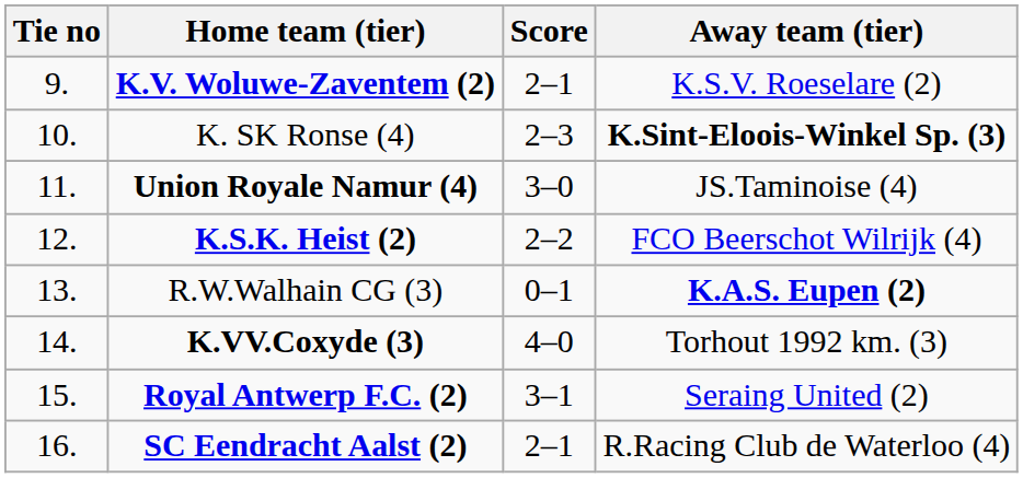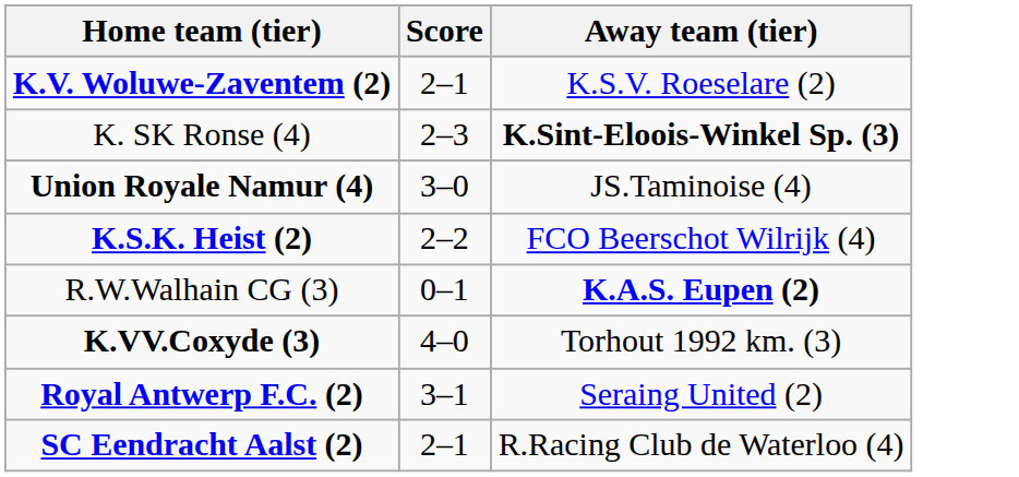- column: Tie no | 9. | 10. | 11. | 12. | 13. | 14. | 15. | 16.
